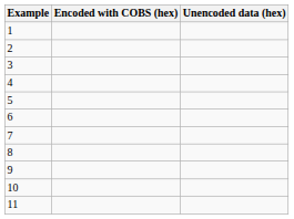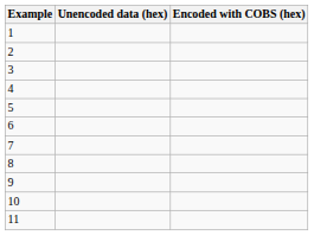columns swapped: Unencoded data (hex) <-> Encoded with COBS (hex)
